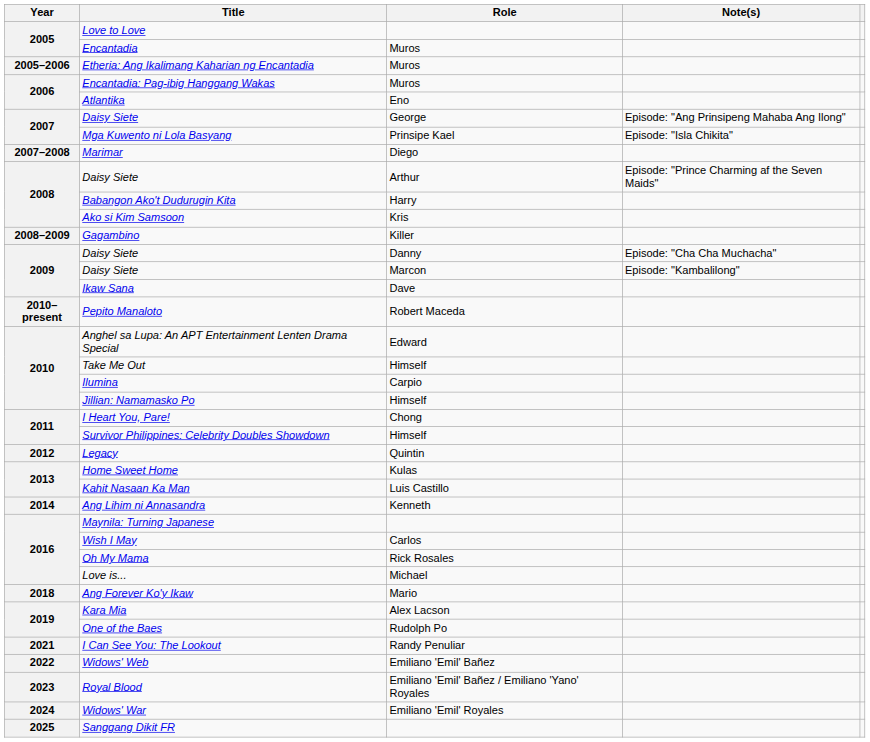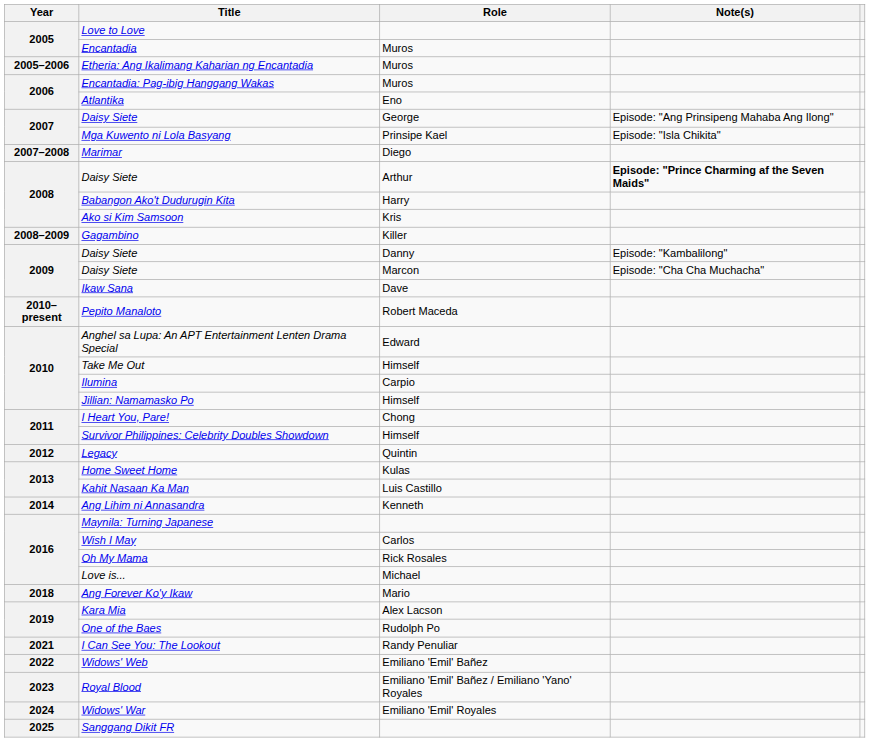Daisy Siete / Arthur | Note(s): normal -> bold
Daisy Siete / Danny | Note(s): Episode: "Cha Cha Muchacha" -> Episode: "Kambalilong"
Daisy Siete / Marcon | Note(s): Episode: "Kambalilong" -> Episode: "Cha Cha Muchacha"
